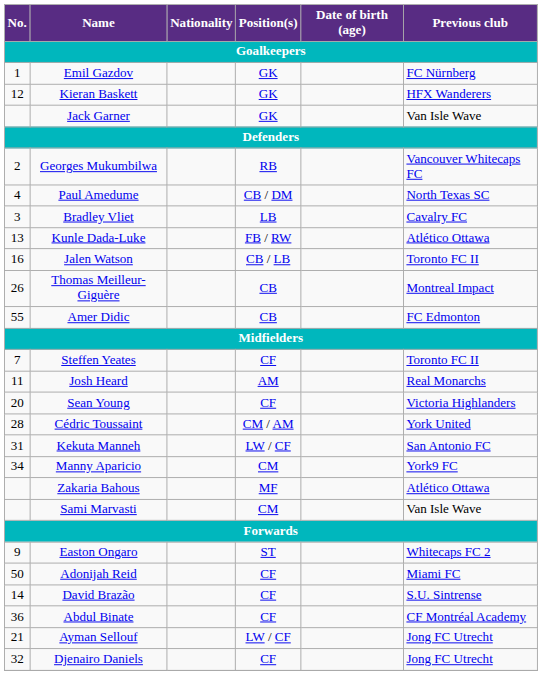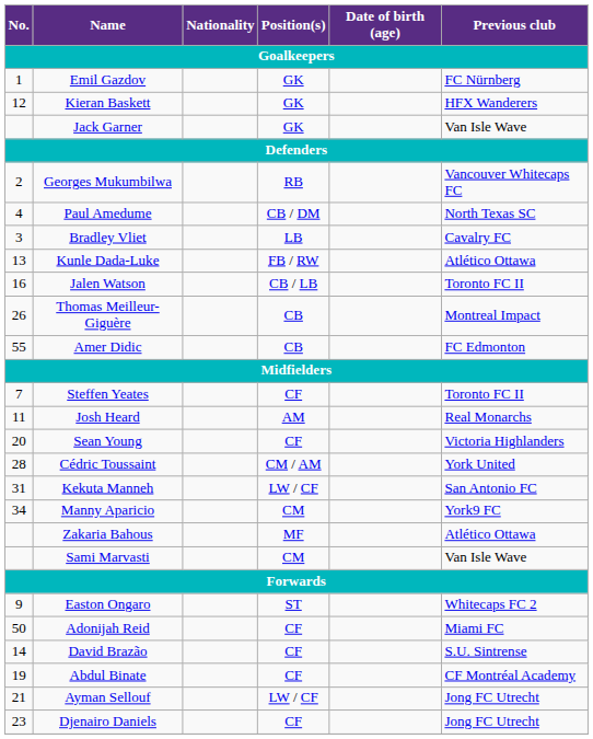Abdul Binate | No.: 36 -> 19
Djenairo Daniels | No.: 32 -> 23
